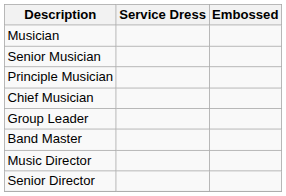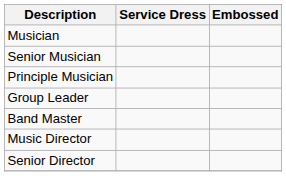- row: Chief Musician
